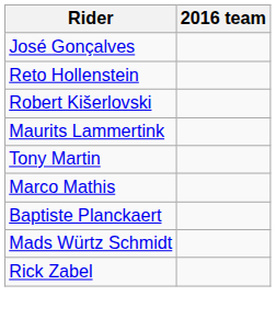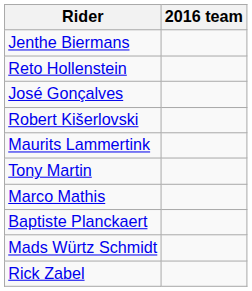+ row: Jenthe Biermans
rows swapped: José Gonçalves <-> Reto Hollenstein
